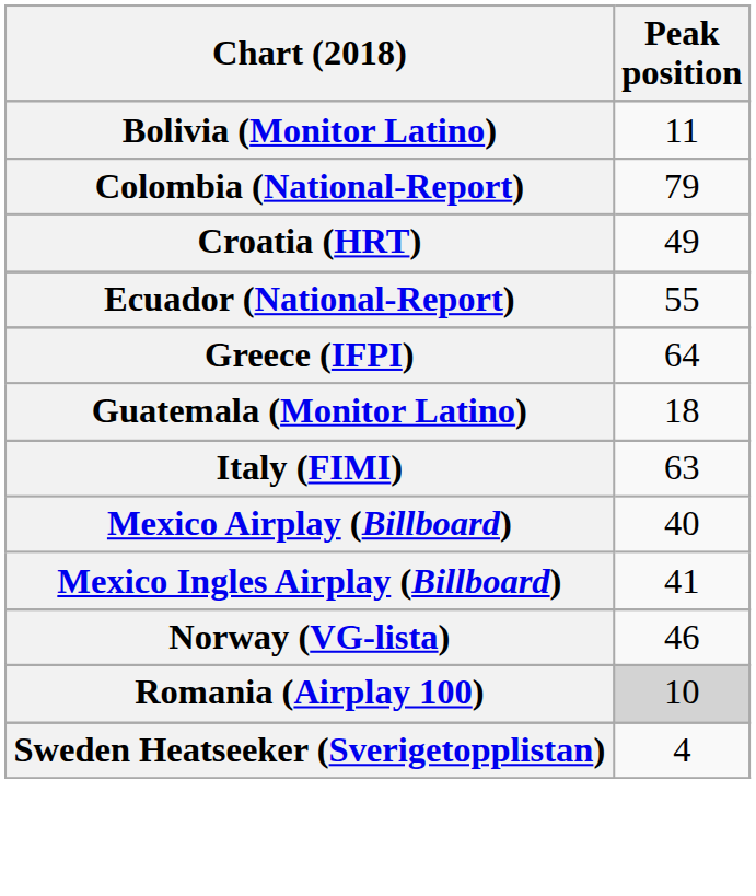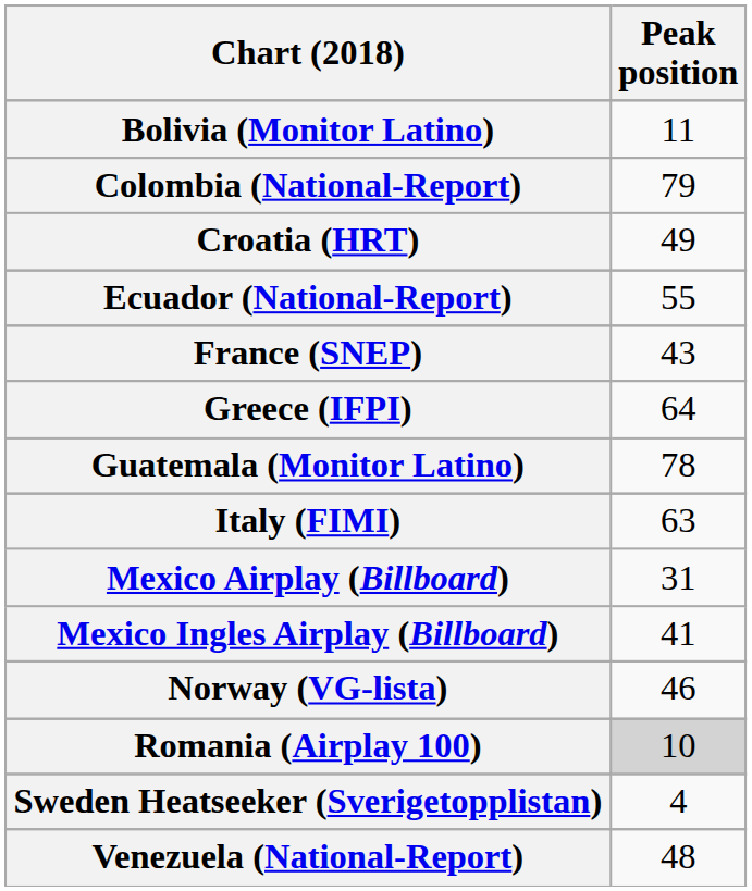+ row: France (SNEP) | 43
Guatemala (Monitor Latino) | Peak position: 18 -> 78
Mexico Airplay (Billboard) | Peak position: 40 -> 31
+ row: Venezuela (National-Report) | 48
